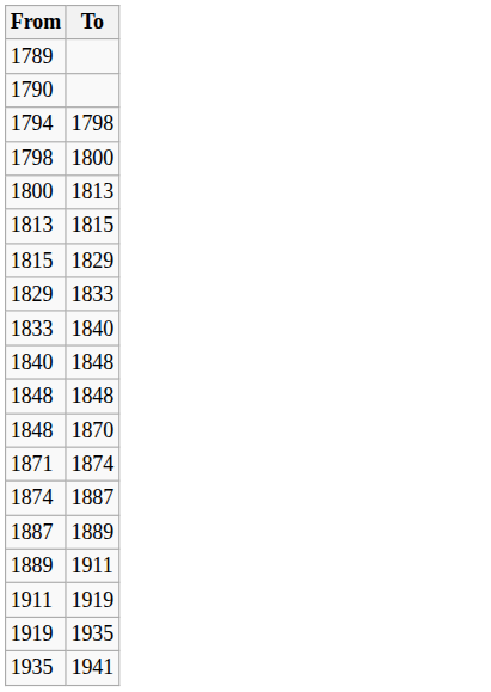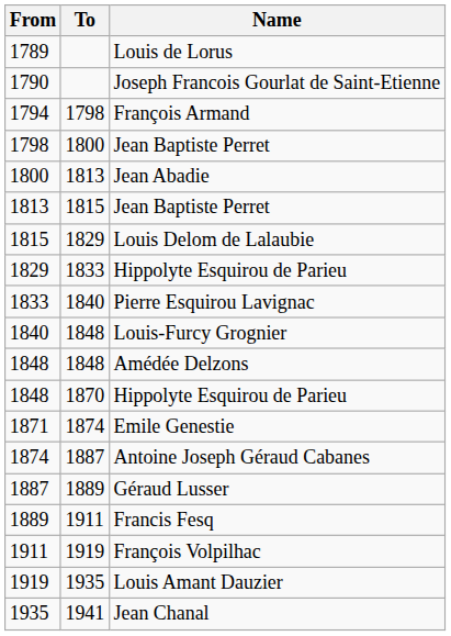+ column: Name | Louis de Lorus | Joseph Francois Gourlat de Saint-Etienne | François Armand | Jean Baptiste Perret | Jean Abadie | Jean Baptiste Perret | Louis Delom de Lalaubie | Hippolyte Esquirou de Parieu | Pierre Esquirou Lavignac | Louis-Furcy Grognier | Amédée Delzons | Hippolyte Esquirou de Parieu | Emile Genestie | Antoine Joseph Géraud Cabanes | Géraud Lusser | Francis Fesq | François Volpilhac | Louis Amant Dauzier | Jean Chanal
